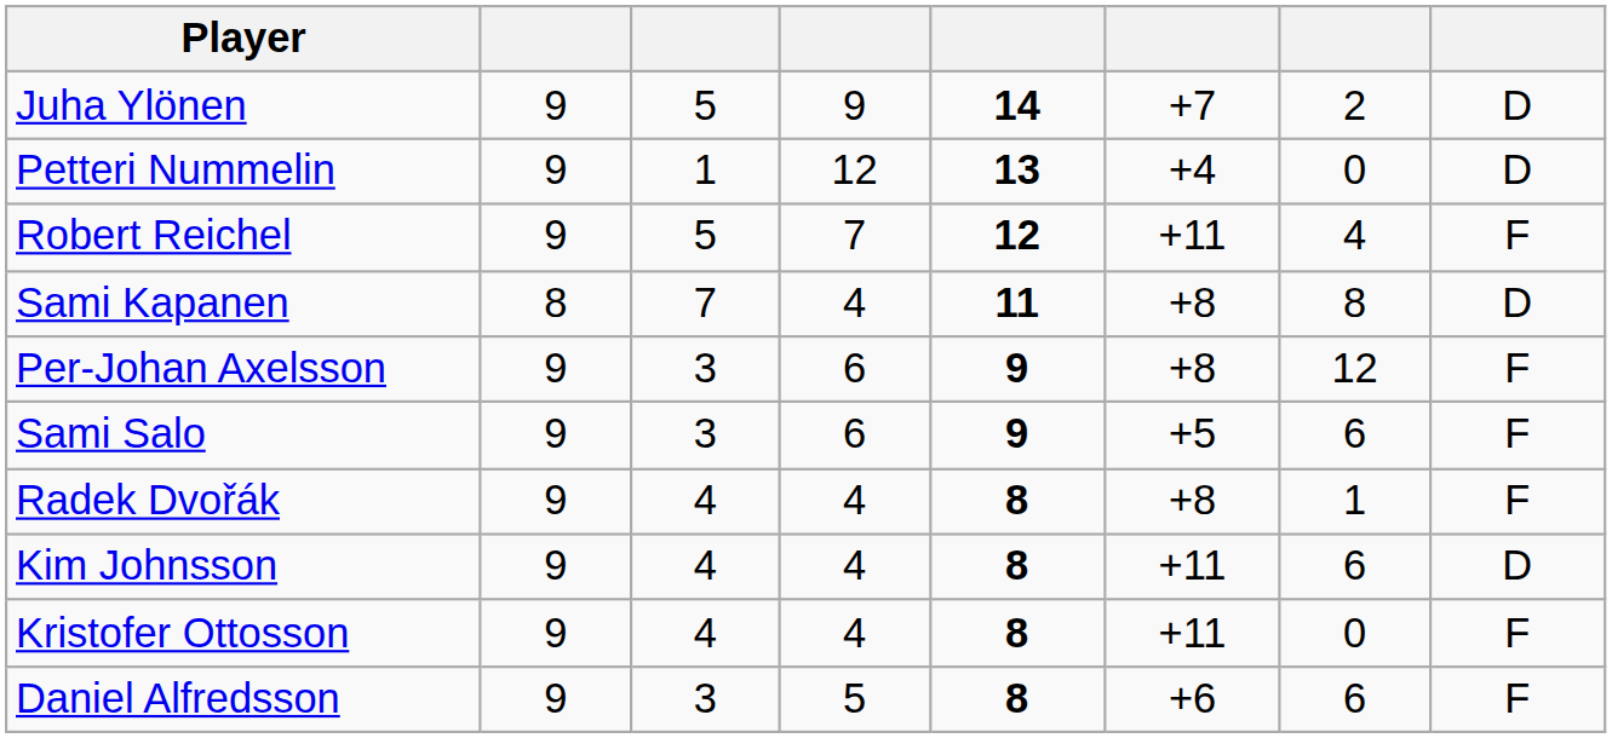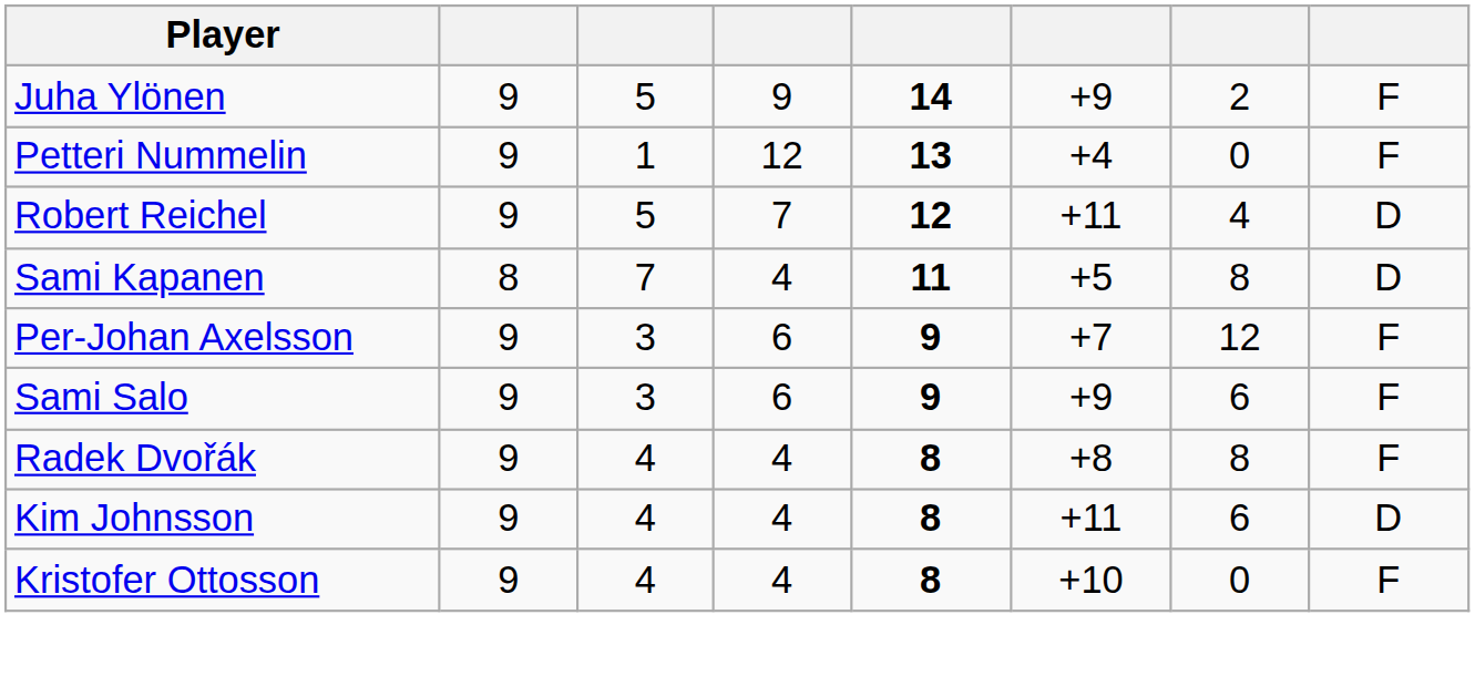Juha Ylönen | column 6: +7 -> +9
Juha Ylönen | column 8: D -> F
Petteri Nummelin | column 8: D -> F
Robert Reichel | column 8: F -> D
Sami Kapanen | column 6: +8 -> +5
Per-Johan Axelsson | column 6: +8 -> +7
Sami Salo | column 6: +5 -> +9
Radek Dvořák | column 7: 1 -> 8
Kristofer Ottosson | column 6: +11 -> +10
- row: Daniel Alfredsson | 9 | 3 | 5 | 8 | +6 | 6 | F
